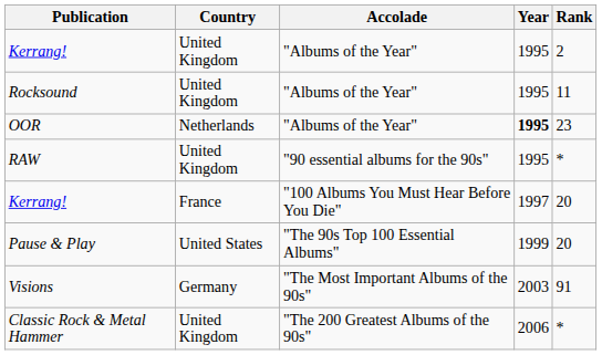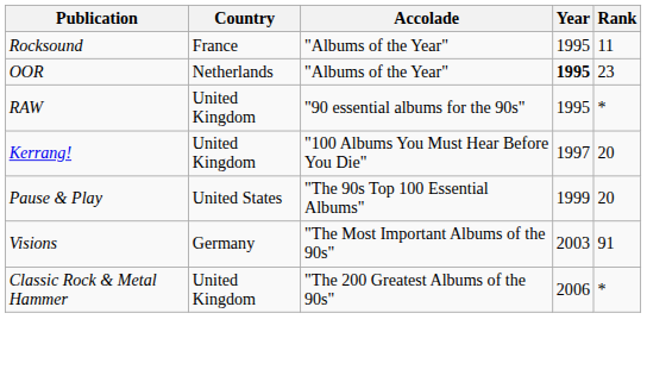- row: Kerrang! | United Kingdom | "Albums of the Year" | 1995 | 2
Rocksound | Country: United Kingdom -> France
Kerrang! / "100 Albums You Must Hear Before You Die" | Country: France -> United Kingdom
